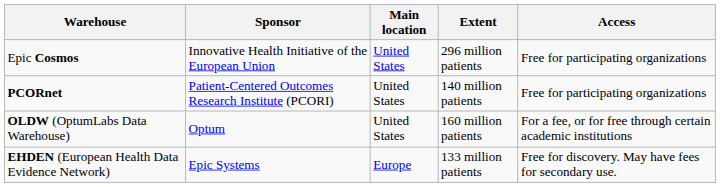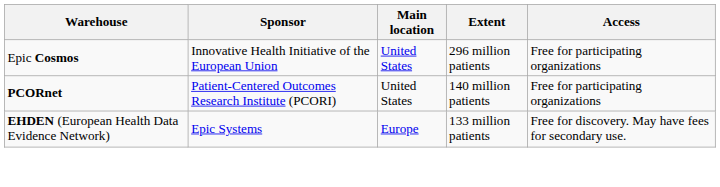- row: OLDW (OptumLabs Data Warehouse) | Optum | United States | 160 million patients | For a fee, or for free through certain academic institutions
